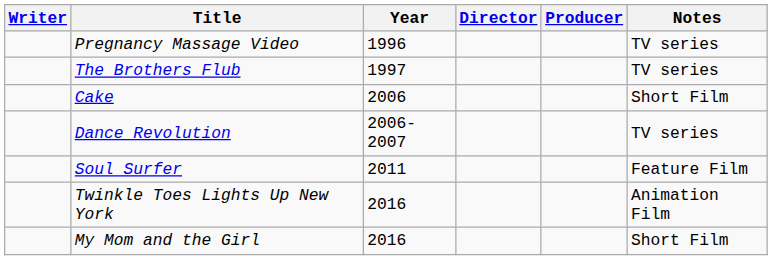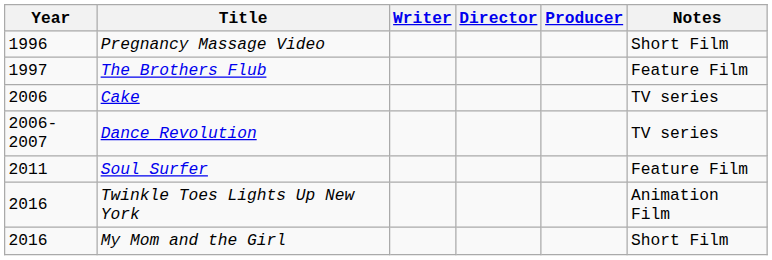columns swapped: Year <-> Writer
Pregnancy Massage Video | Notes: TV series -> Short Film
The Brothers Flub | Notes: TV series -> Feature Film
Cake | Notes: Short Film -> TV series
